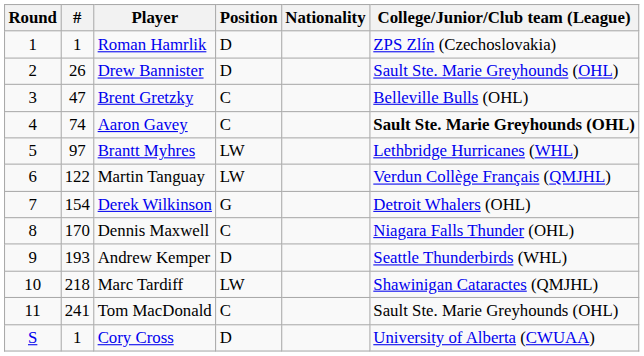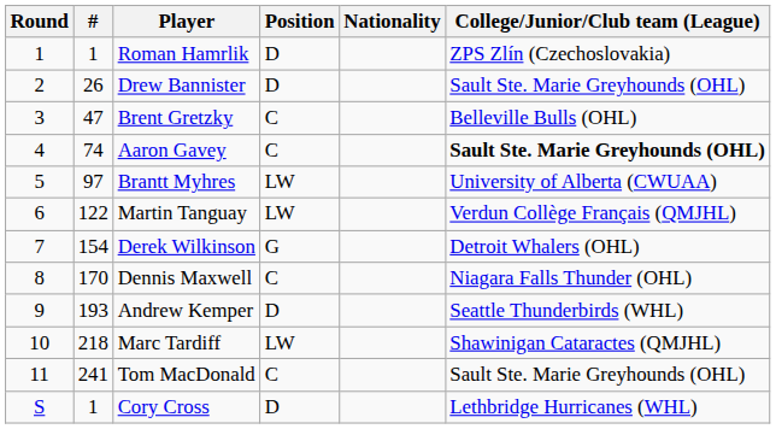Brantt Myhres | College/Junior/Club team (League): Lethbridge Hurricanes (WHL) -> University of Alberta (CWUAA)
Cory Cross | College/Junior/Club team (League): University of Alberta (CWUAA) -> Lethbridge Hurricanes (WHL)
